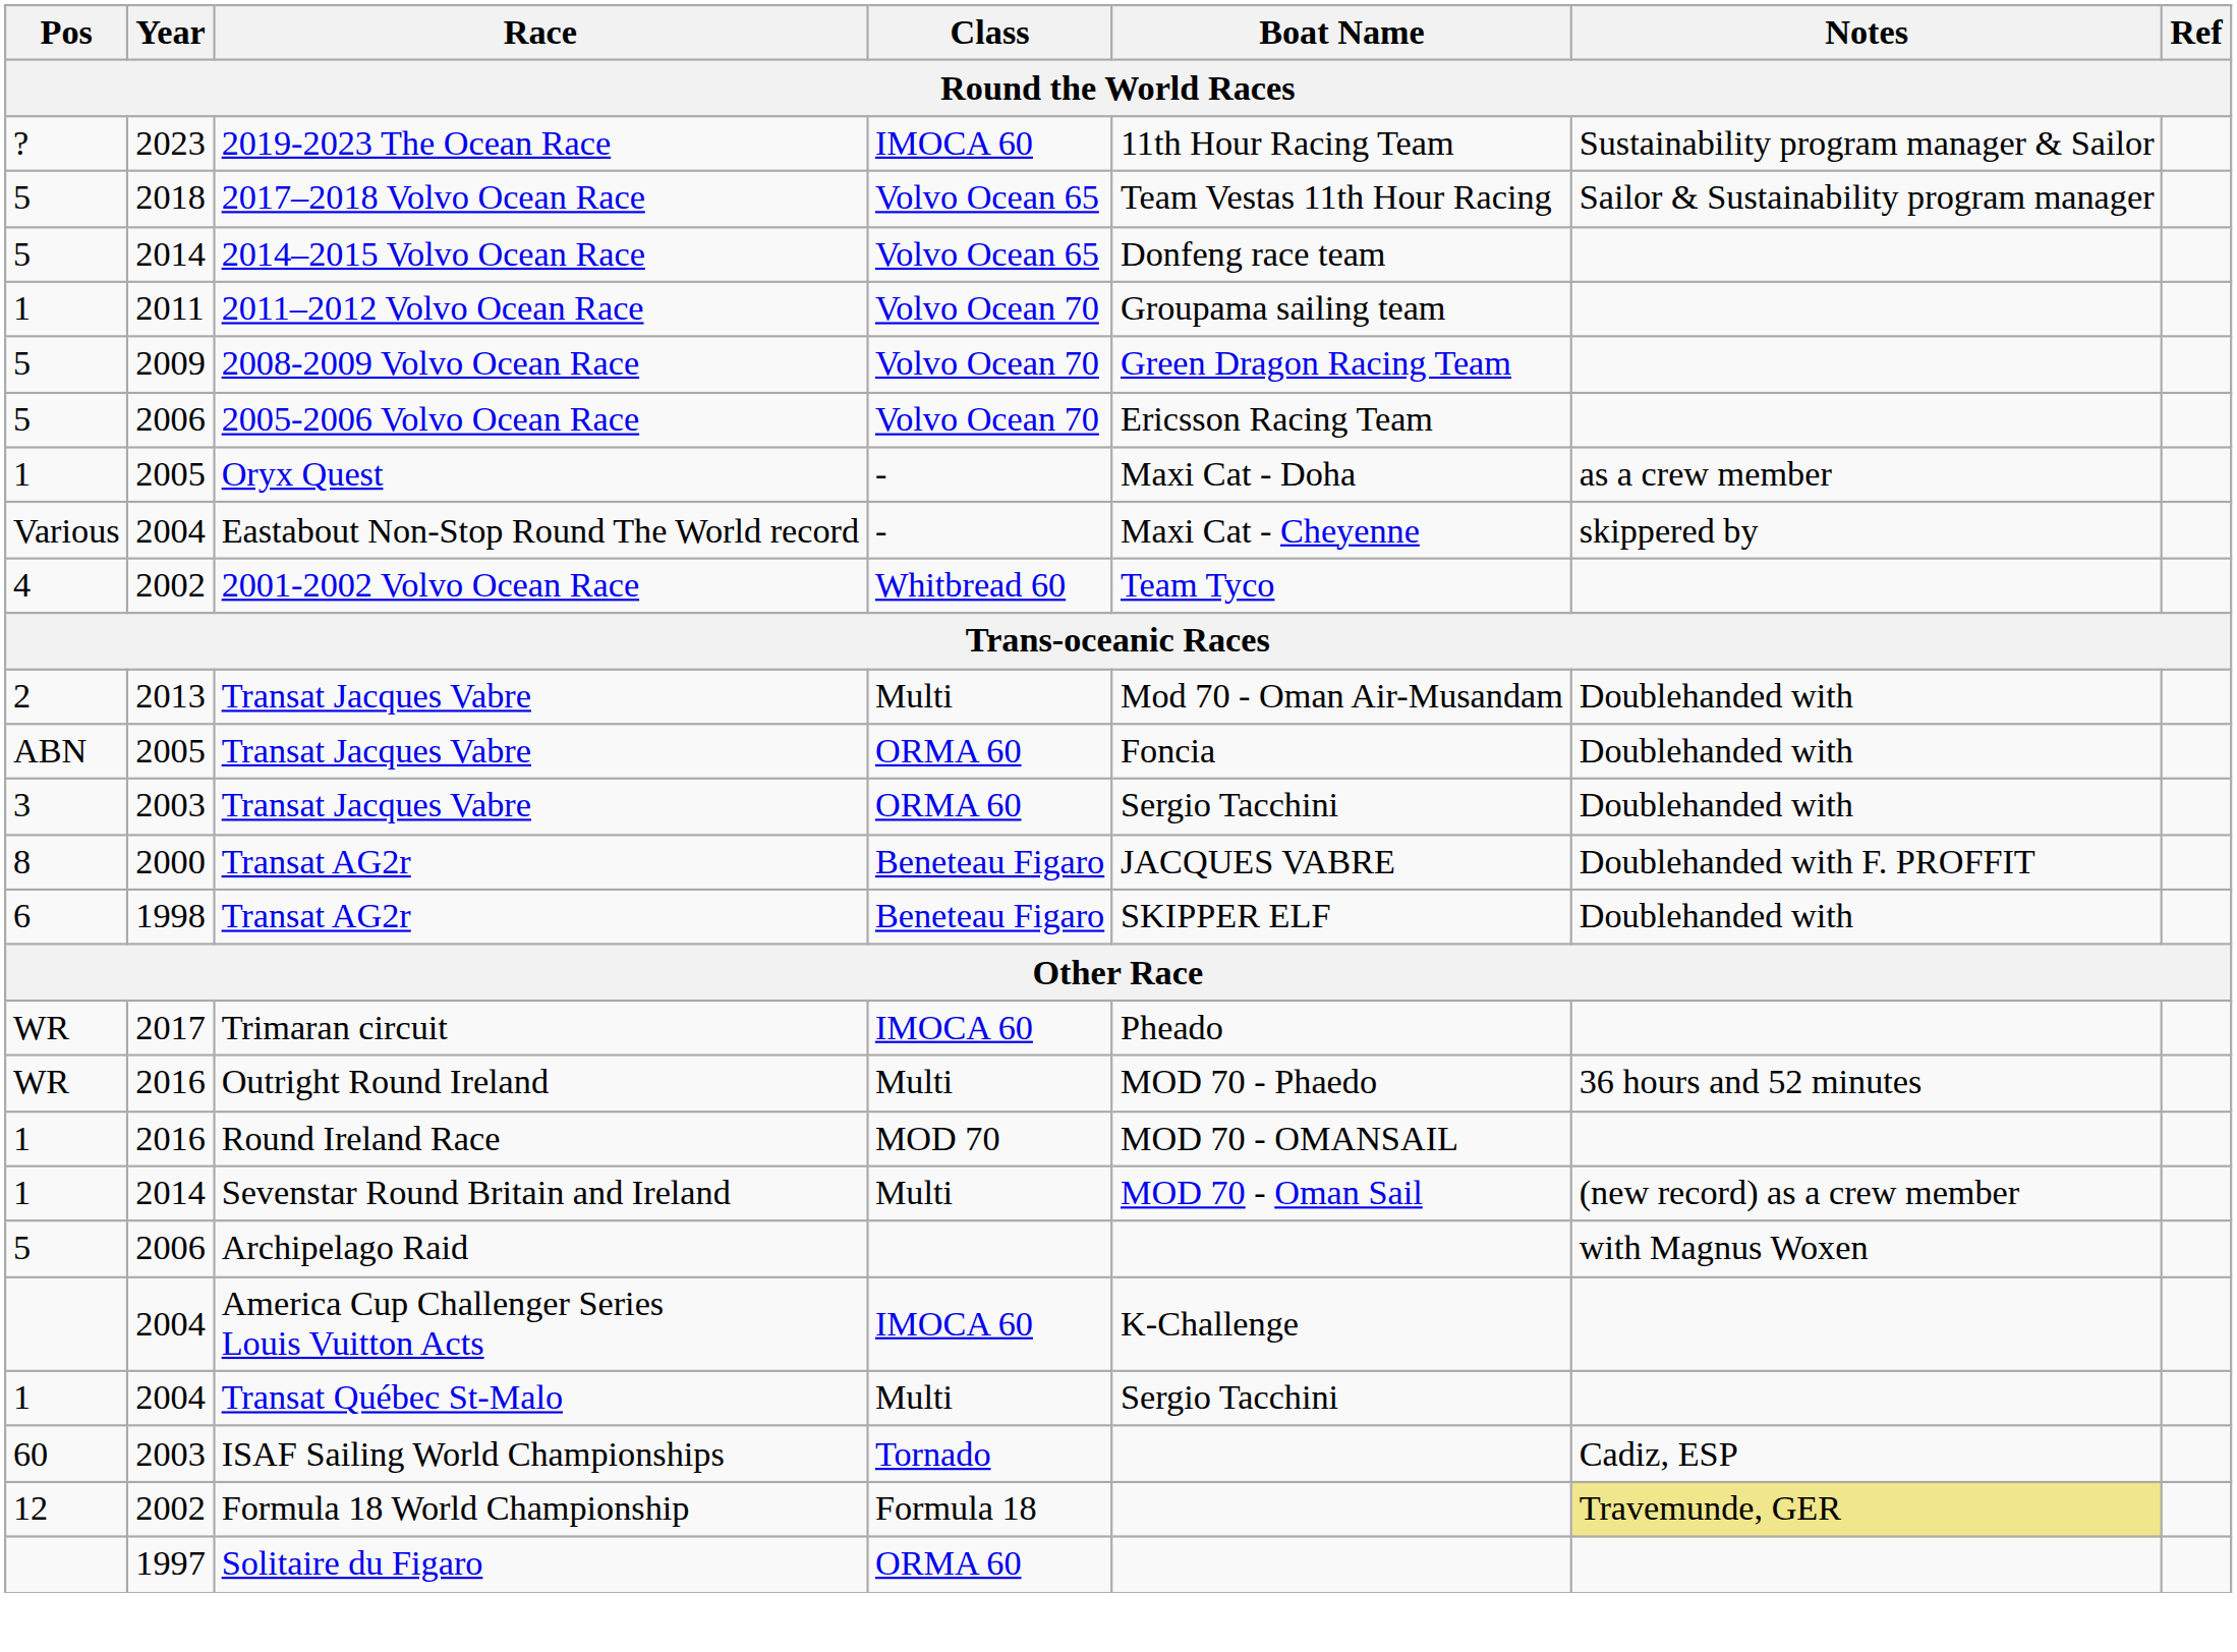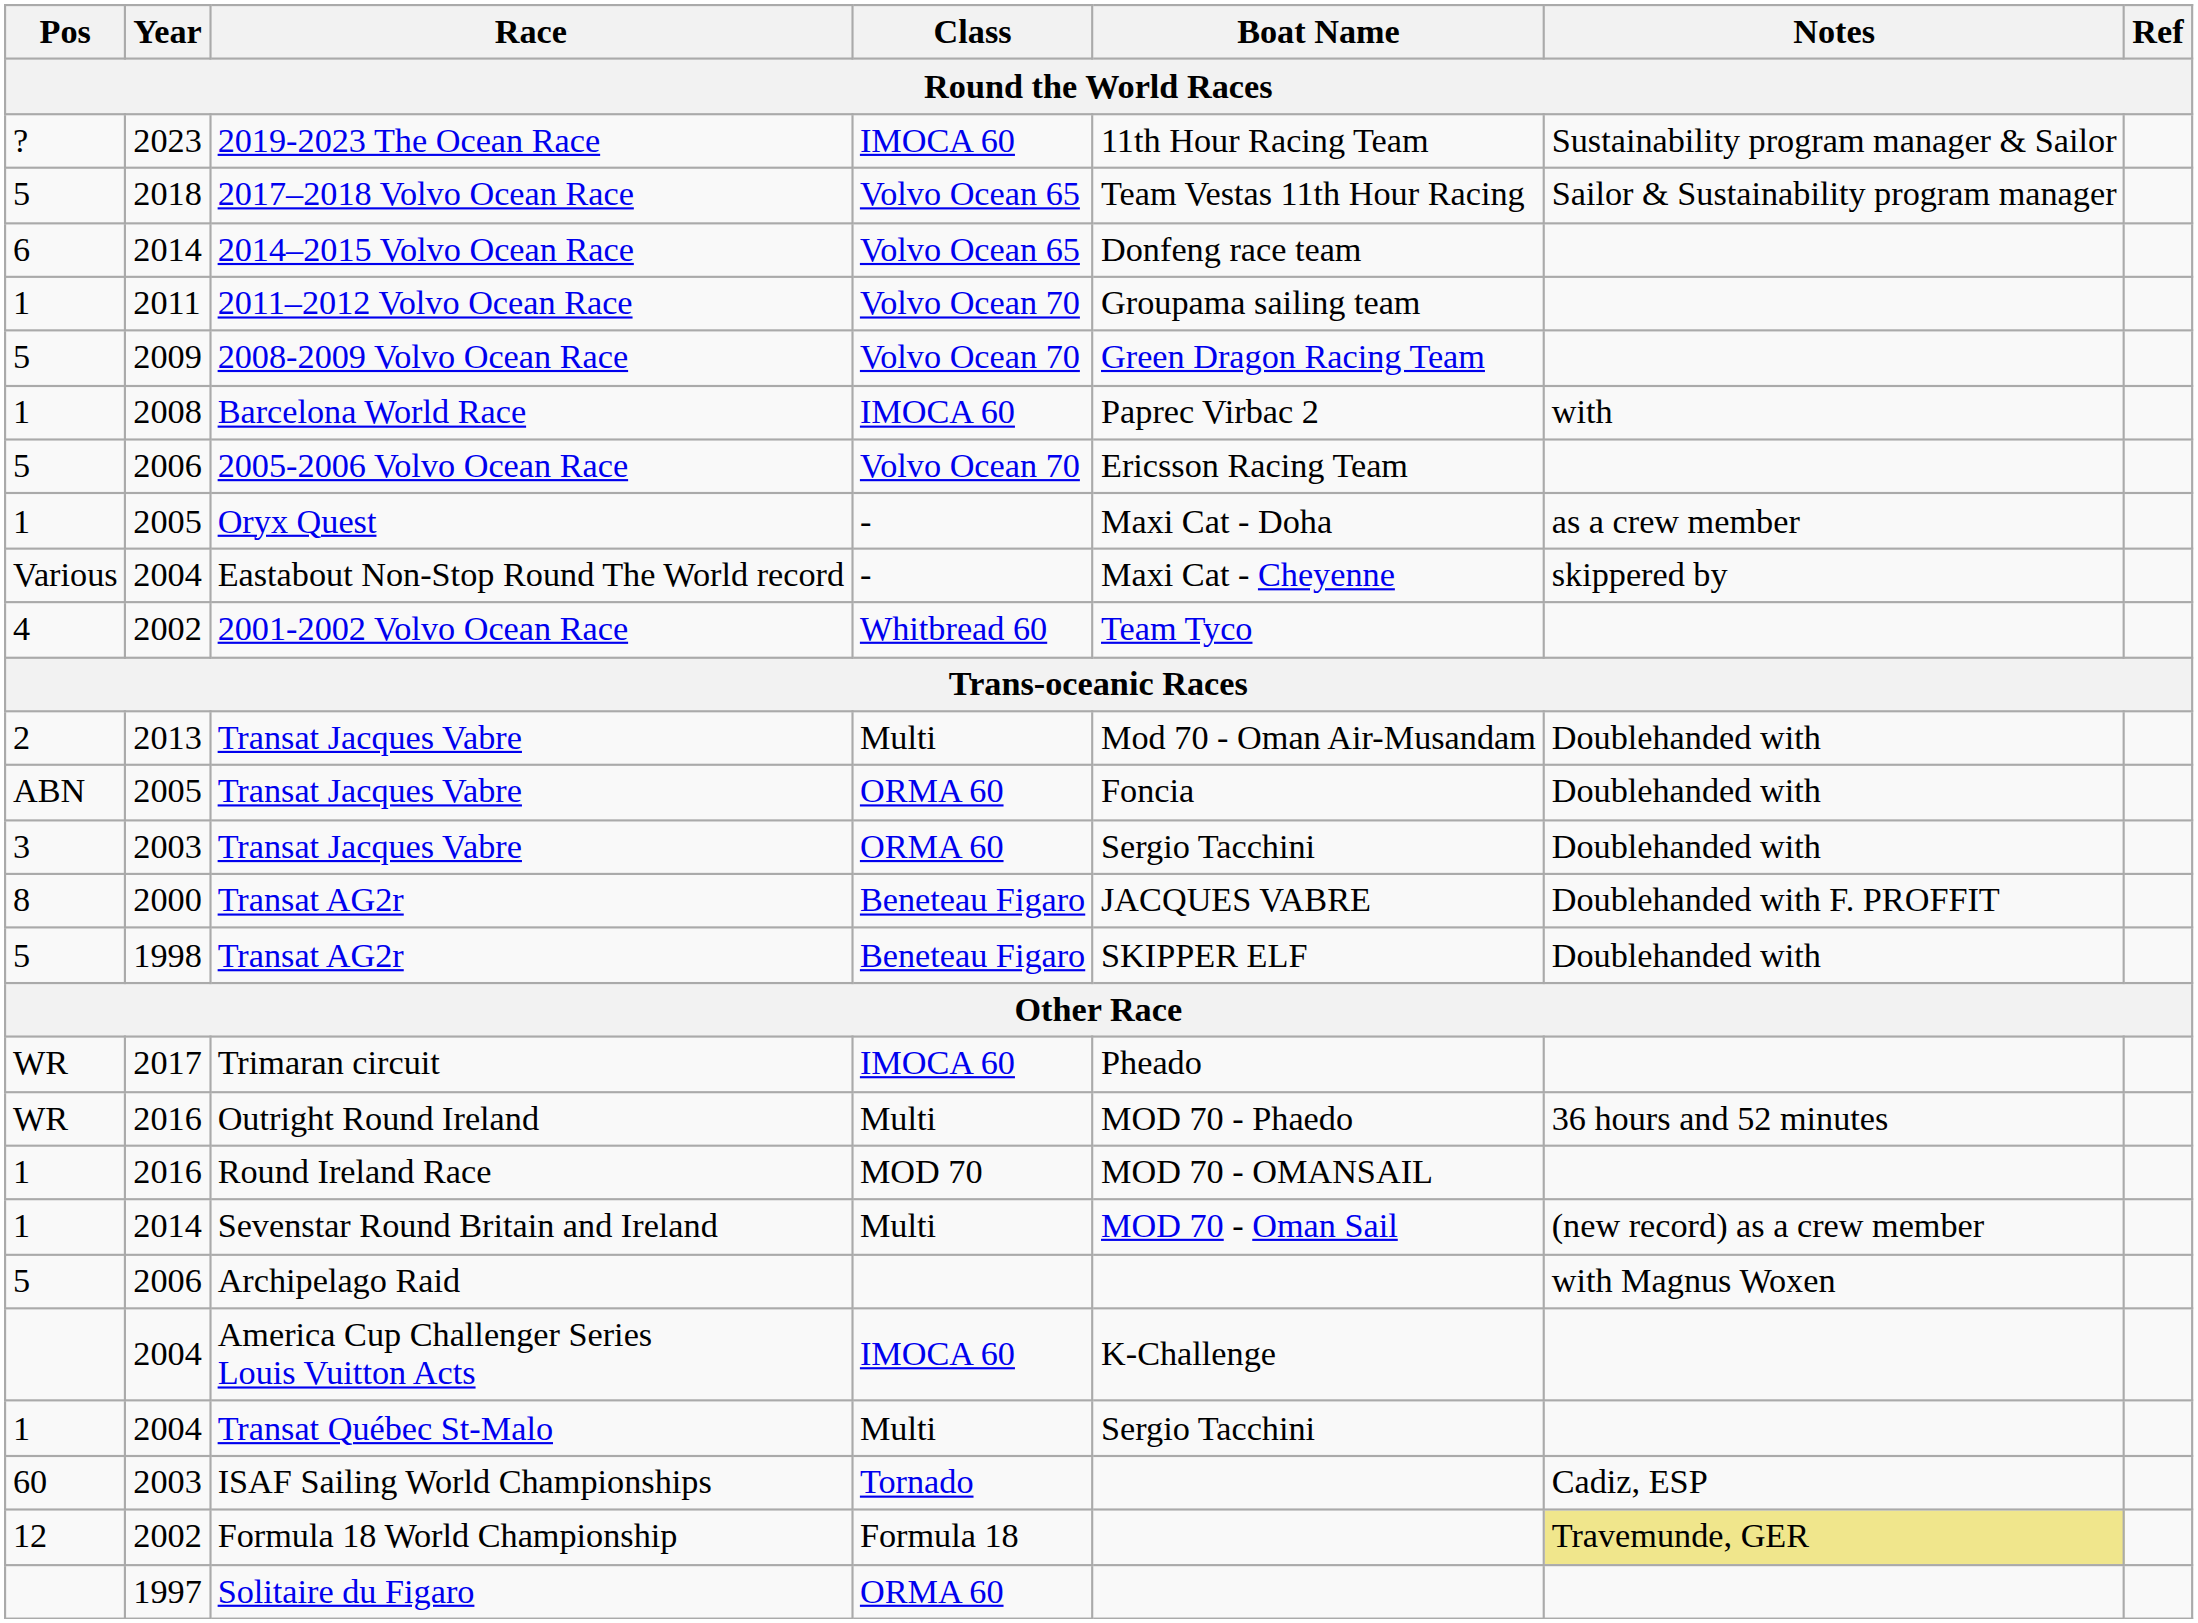2014–2015 Volvo Ocean Race | Pos: 5 -> 6
+ row: 1 | 2008 | Barcelona World Race | IMOCA 60 | Paprec Virbac 2 | with
1998 / Transat AG2r | Pos: 6 -> 5
